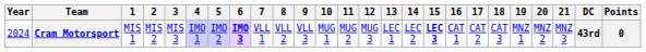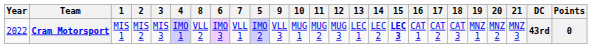columns swapped: 5 <-> 8
Cram Motorsport | Year: 2024 -> 2022
Cram Motorsport | 6: bold -> normal
